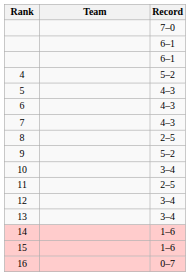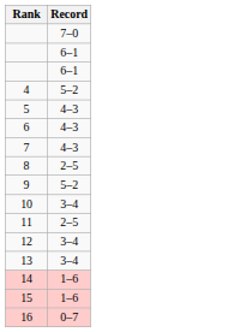- column: Team
